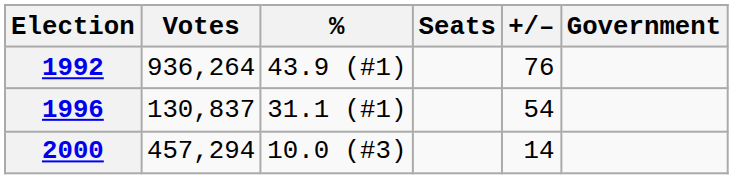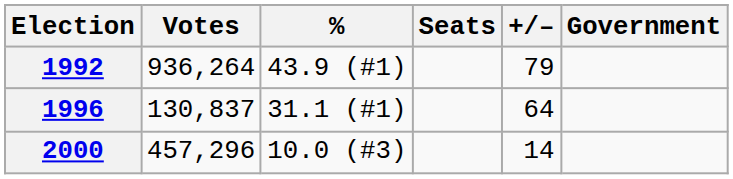1992 | +/–: 76 -> 79
1996 | +/–: 54 -> 64
2000 | Votes: 457,294 -> 457,296
